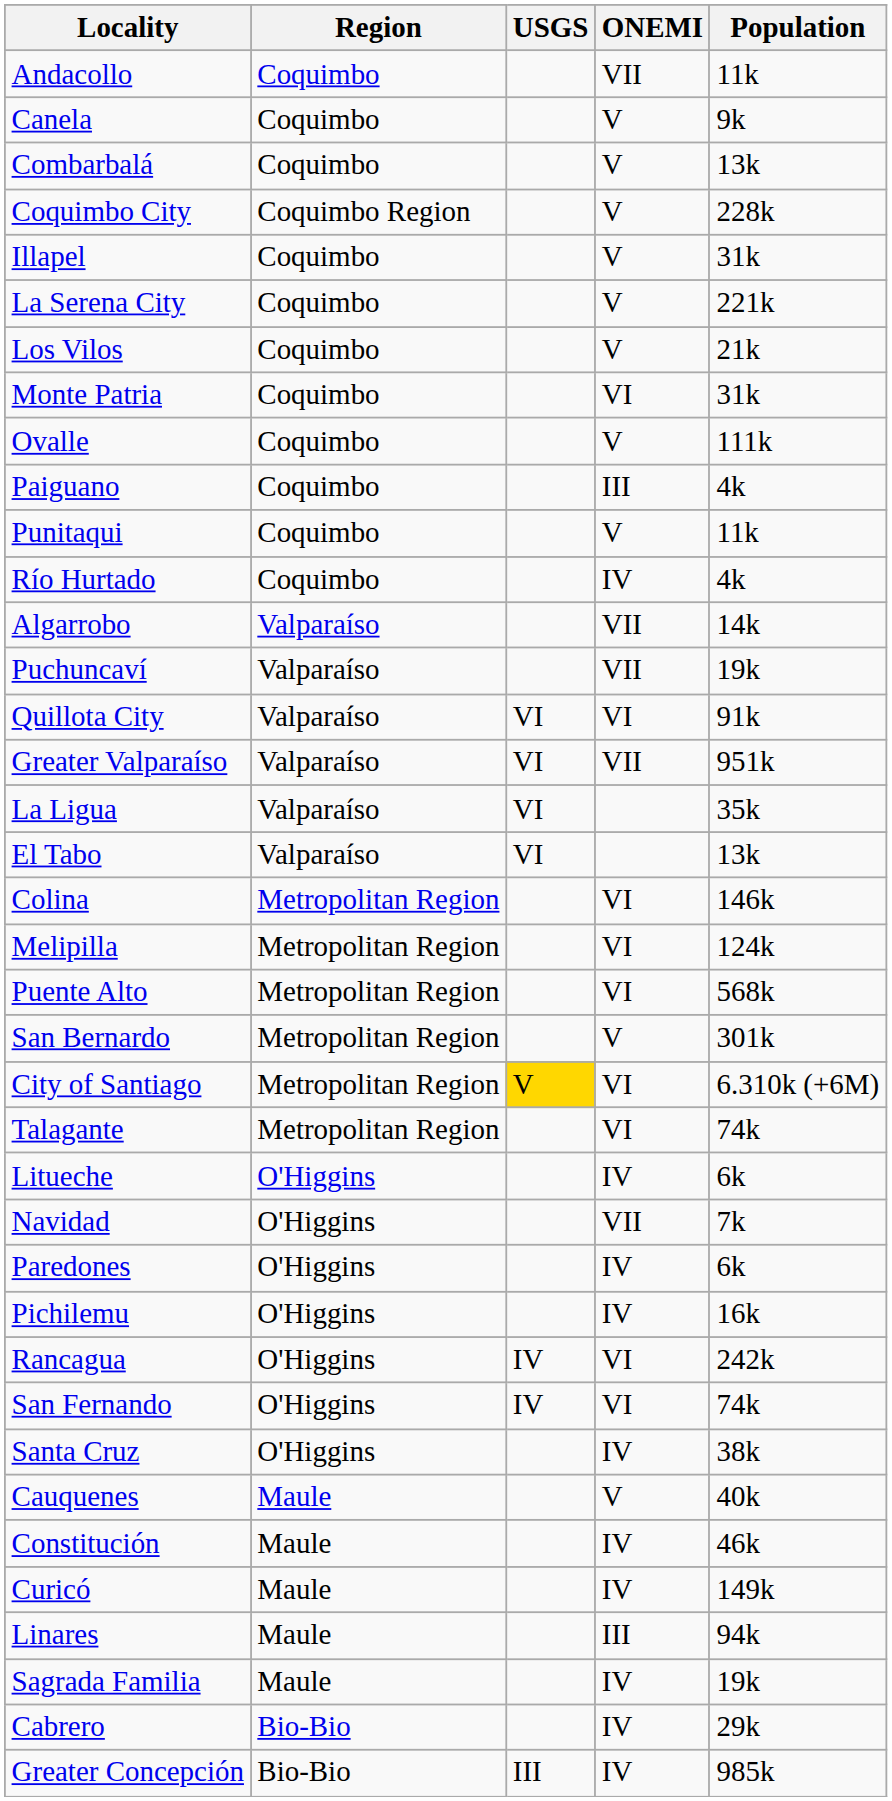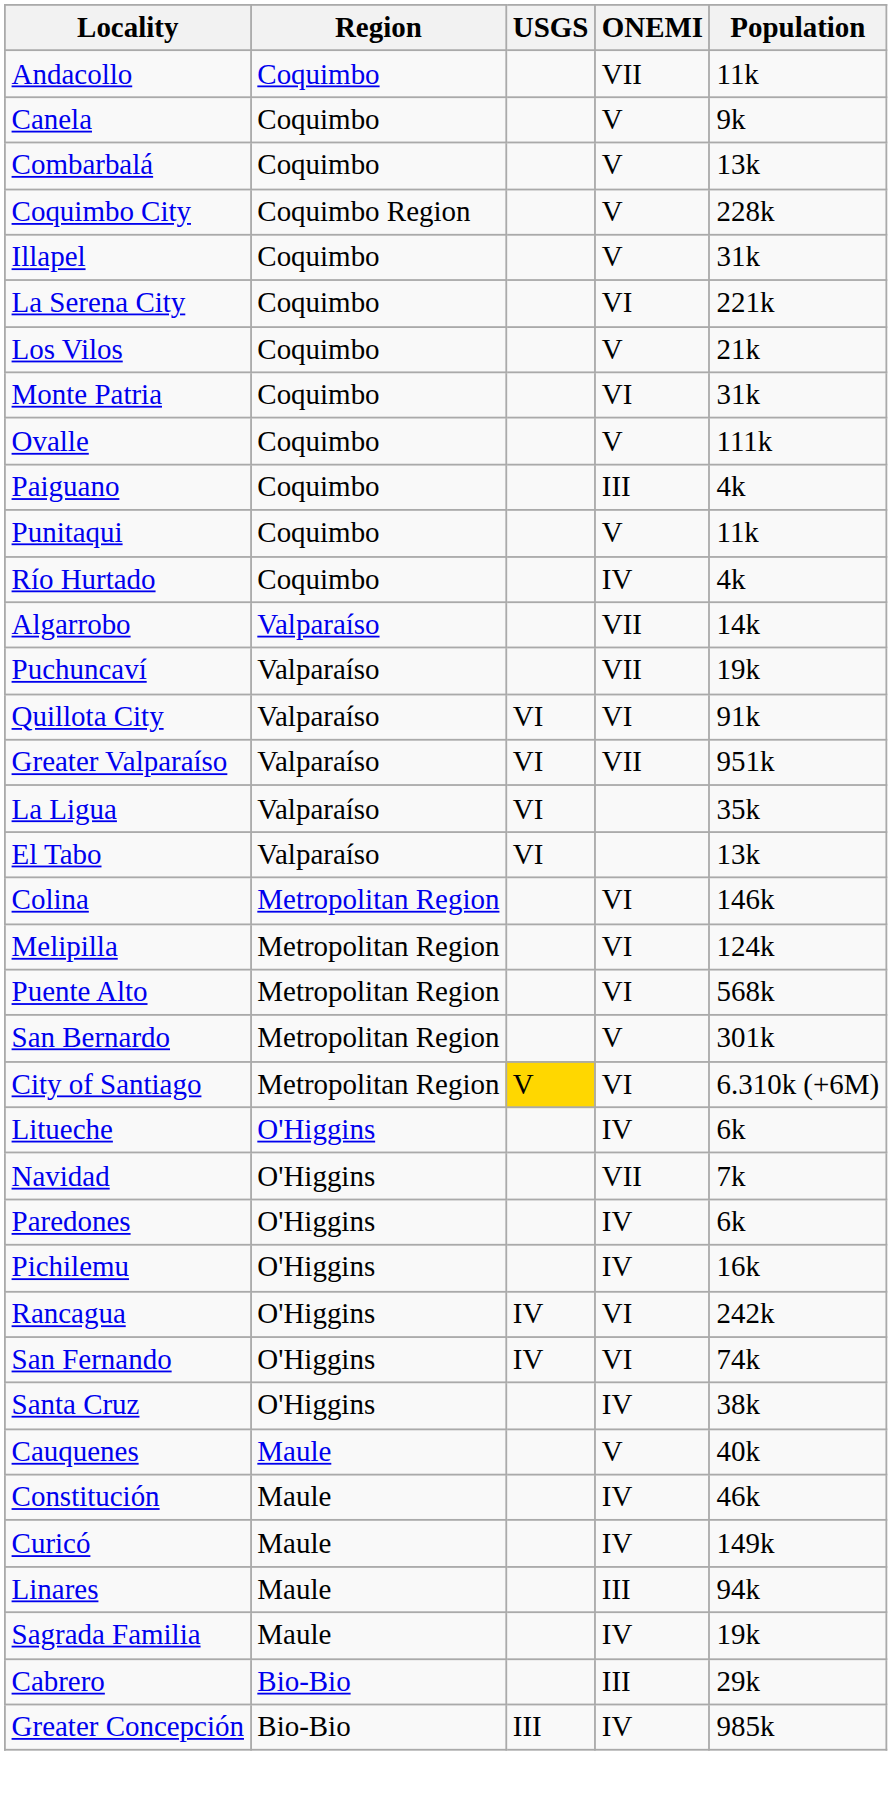La Serena City | ONEMI: V -> VI
- row: Talagante | Metropolitan Region | VI | 74k
Cabrero | ONEMI: IV -> III
